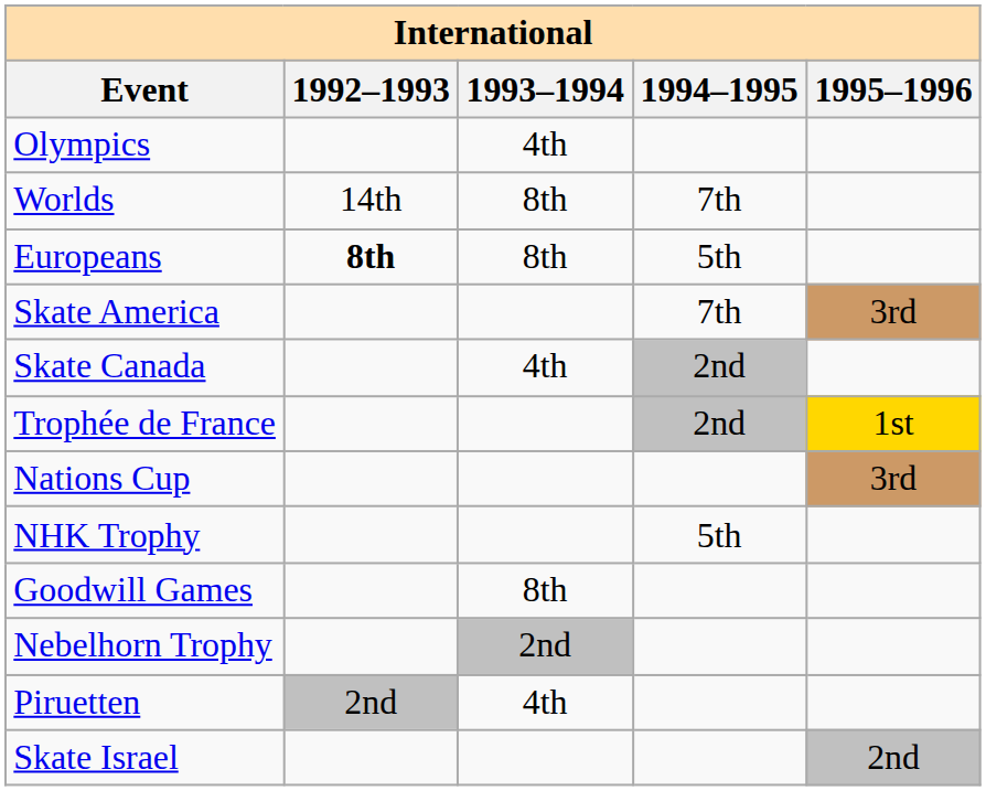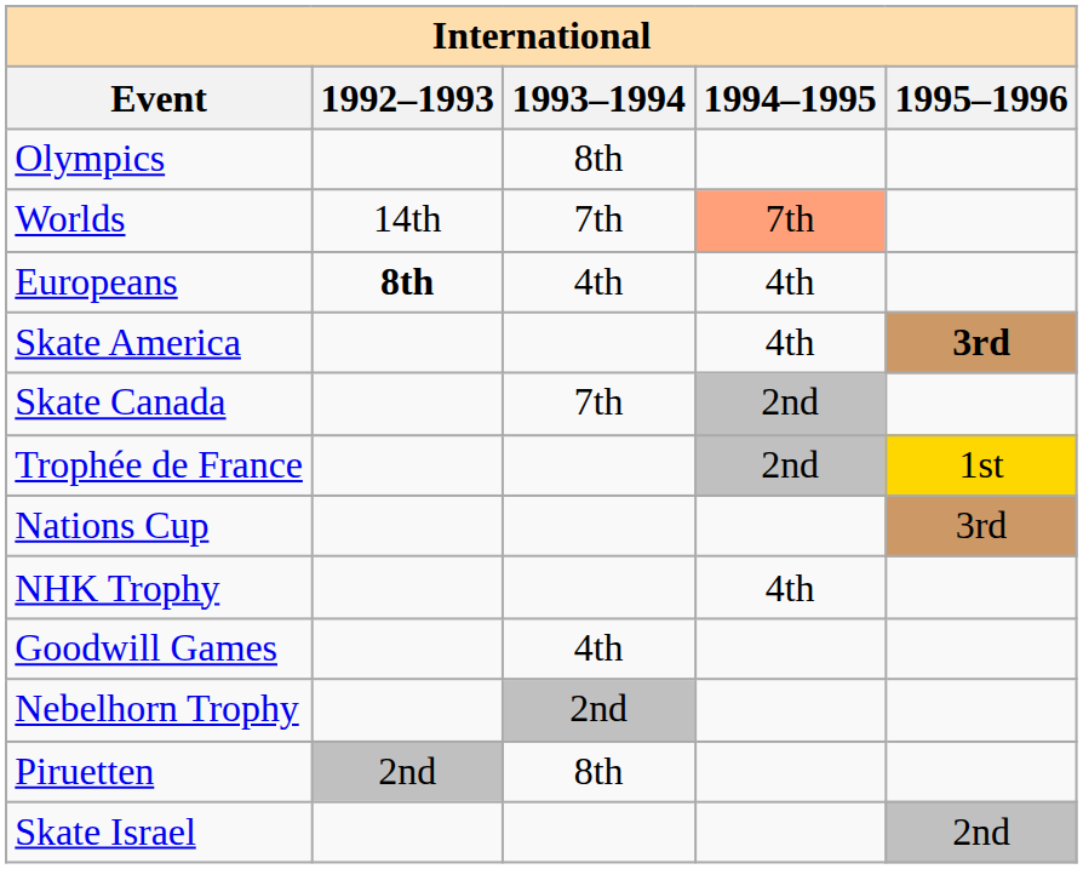Olympics | 1993–1994: 4th -> 8th
Worlds | 1993–1994: 8th -> 7th
Worlds | 1994–1995: no background -> lightsalmon background
Europeans | 1993–1994: 8th -> 4th
Europeans | 1994–1995: 5th -> 4th
Skate America | 1994–1995: 7th -> 4th
Skate America | 1995–1996: normal -> bold
Skate Canada | 1993–1994: 4th -> 7th
NHK Trophy | 1994–1995: 5th -> 4th
Goodwill Games | 1993–1994: 8th -> 4th
Piruetten | 1993–1994: 4th -> 8th
